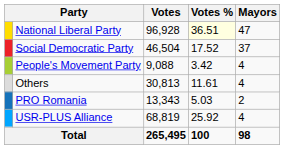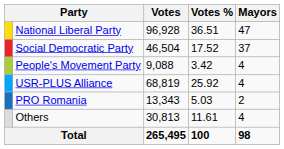National Liberal Party | Votes %: lightyellow background -> no background
rows swapped: USR-PLUS Alliance <-> Others
